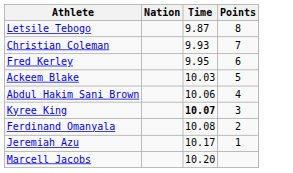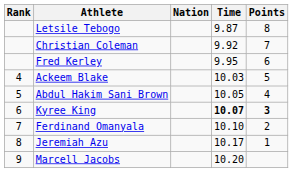+ column: Rank | 4 | 5 | 6 | 7 | 8 | 9
Christian Coleman | Time: 9.93 -> 9.92
Abdul Hakim Sani Brown | Time: 10.06 -> 10.05
Kyree King | Points: normal -> bold
Ferdinand Omanyala | Time: 10.08 -> 10.10
